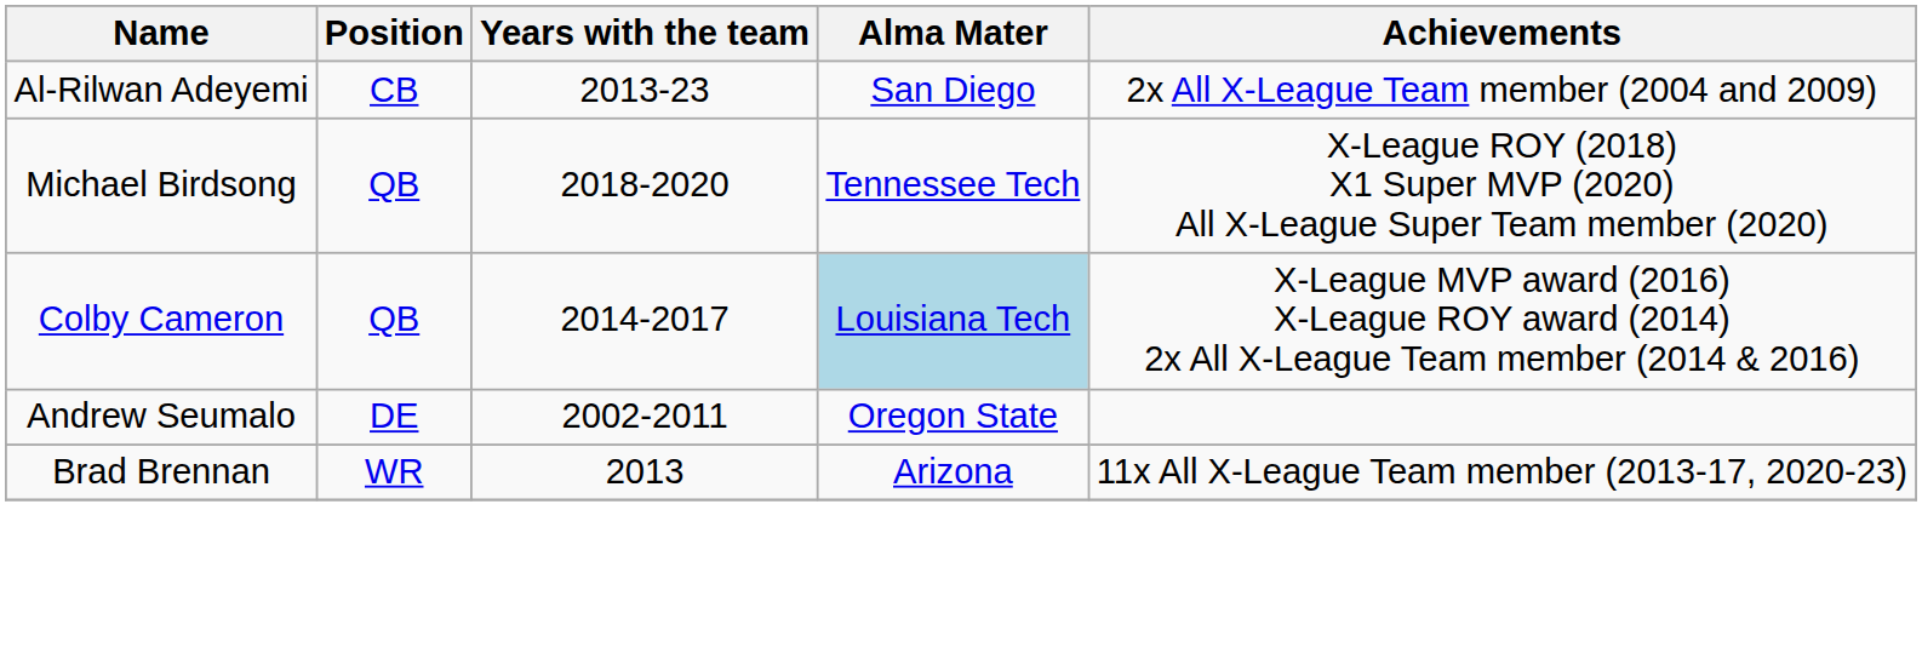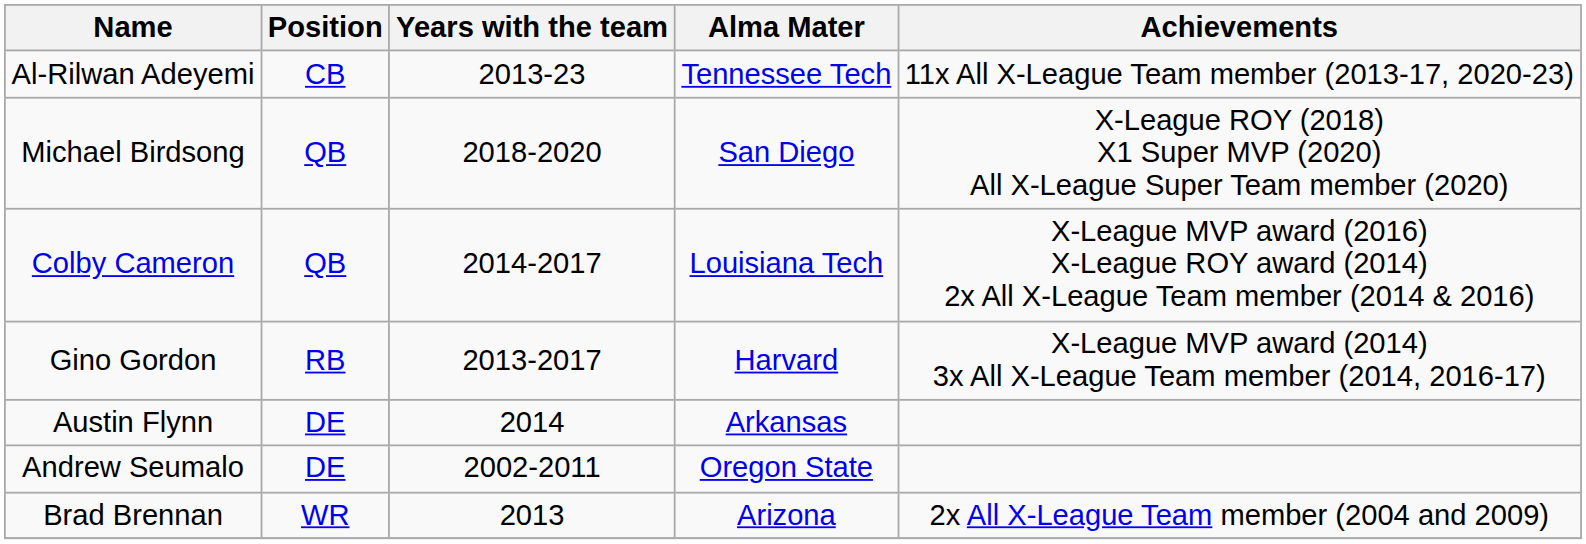Al-Rilwan Adeyemi | Alma Mater: San Diego -> Tennessee Tech
Al-Rilwan Adeyemi | Achievements: 2x All X-League Team member (2004 and 2009) -> 11x All X-League Team member (2013-17, 2020-23)
Michael Birdsong | Alma Mater: Tennessee Tech -> San Diego
Colby Cameron | Alma Mater: lightblue background -> no background
+ row: Gino Gordon | RB | 2013-2017 | Harvard | X-League MVP award (2014) 3x All X-League Team member (2014, 2016-17)
+ row: Austin Flynn | DE | 2014 | Arkansas
Brad Brennan | Achievements: 11x All X-League Team member (2013-17, 2020-23) -> 2x All X-League Team member (2004 and 2009)
